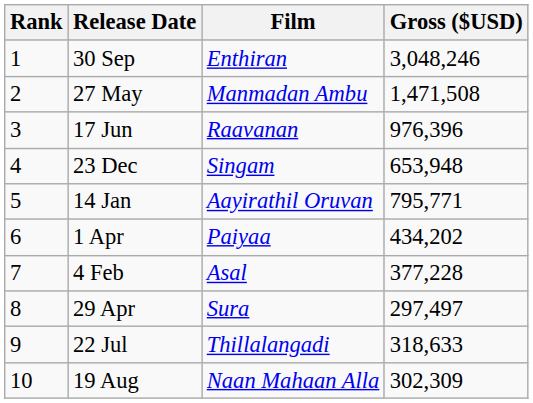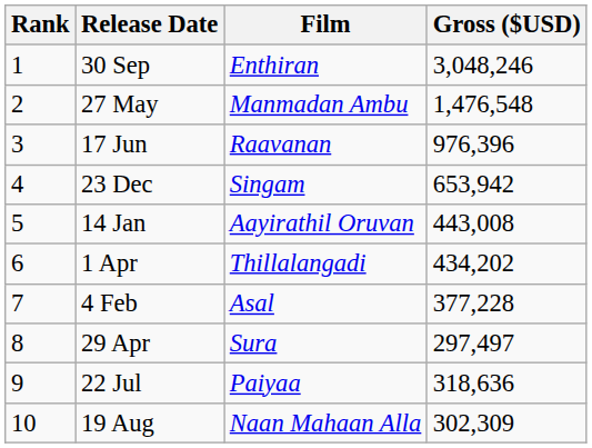27 May | Gross ($USD): 1,471,508 -> 1,476,548
23 Dec | Gross ($USD): 653,948 -> 653,942
14 Jan | Gross ($USD): 795,771 -> 443,008
1 Apr | Film: Paiyaa -> Thillalangadi
22 Jul | Film: Thillalangadi -> Paiyaa
22 Jul | Gross ($USD): 318,633 -> 318,636
